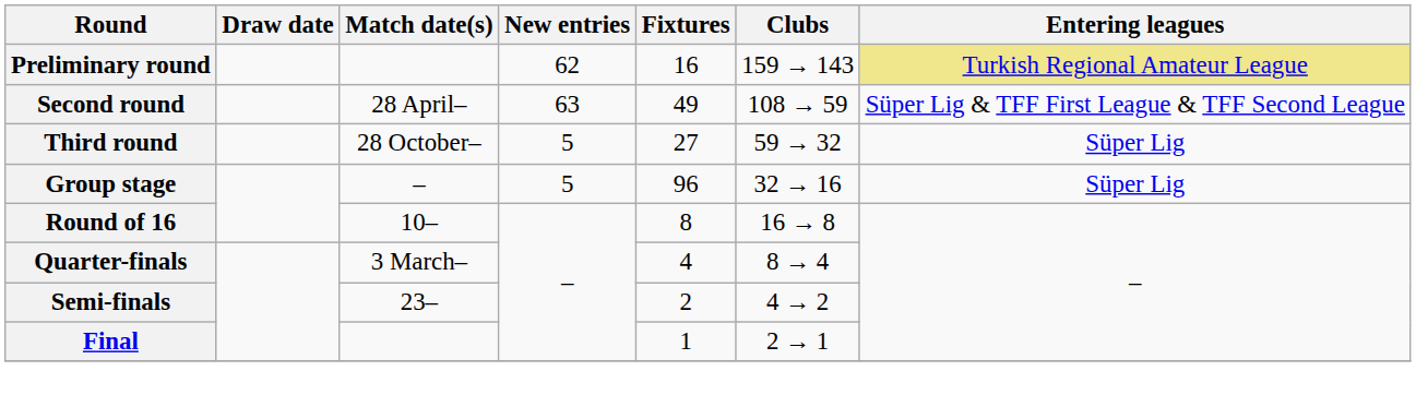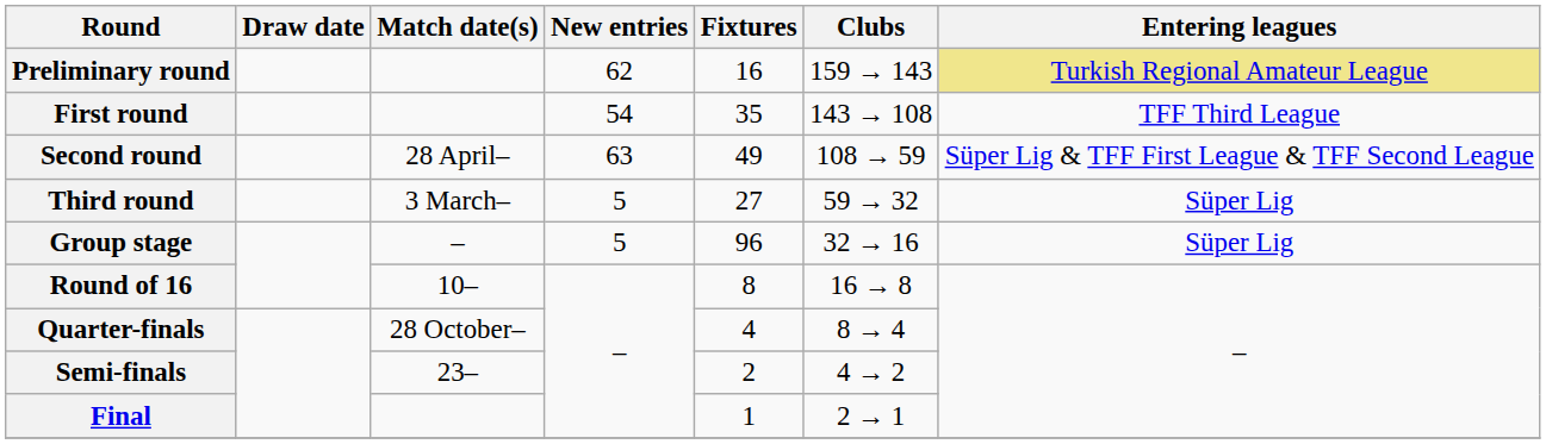+ row: First round | 54 | 35 | 143 → 108 | TFF Third League
Third round | Match date(s): 28 October– -> 3 March–
Quarter-finals | Match date(s): 3 March– -> 28 October–
